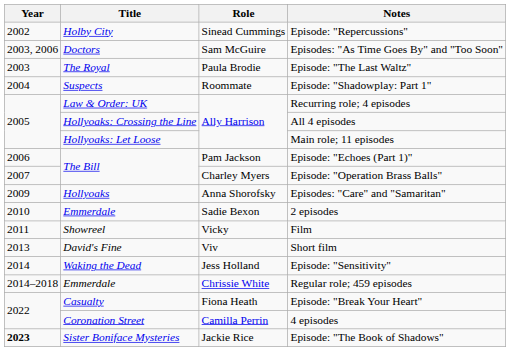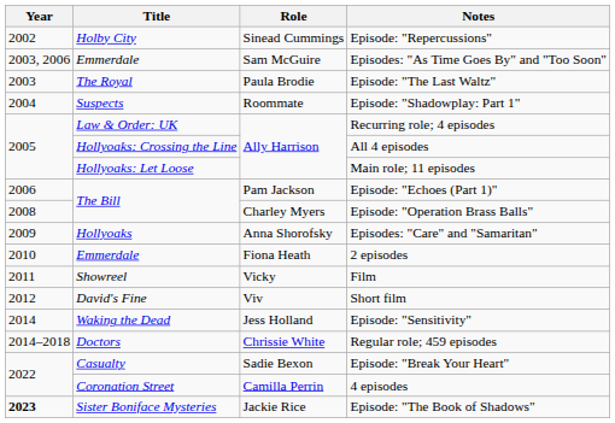Episodes: "As Time Goes By" and "Too Soon" | Title: Doctors -> Emmerdale
Episode: "Operation Brass Balls" | Year: 2007 -> 2008
2 episodes | Role: Sadie Bexon -> Fiona Heath
Short film | Year: 2013 -> 2012
Regular role; 459 episodes | Title: Emmerdale -> Doctors
Episode: "Break Your Heart" | Role: Fiona Heath -> Sadie Bexon
